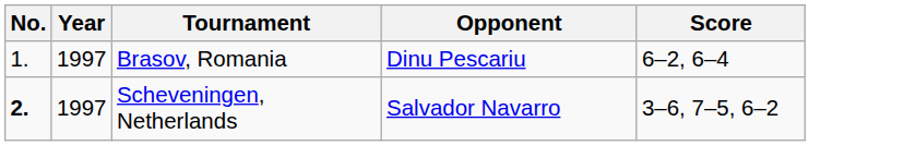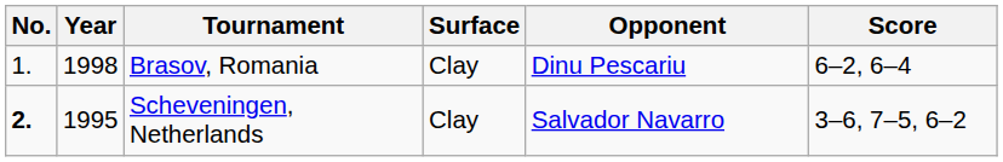+ column: Surface | Clay | Clay
Brasov, Romania | Year: 1997 -> 1998
Scheveningen, Netherlands | Year: 1997 -> 1995
